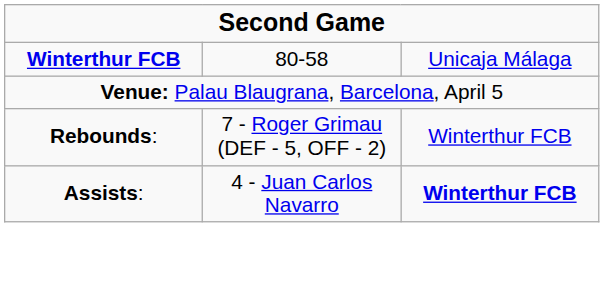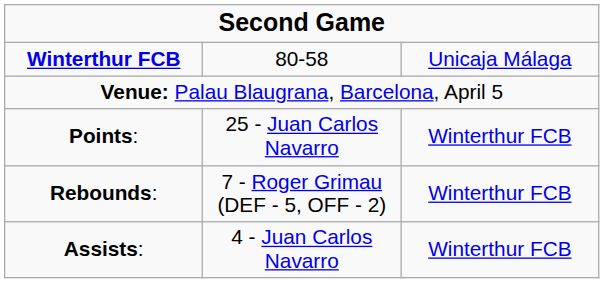+ row: Points: | 25 - Juan Carlos Navarro | Winterthur FCB
Assists: | column 3: bold -> normal
